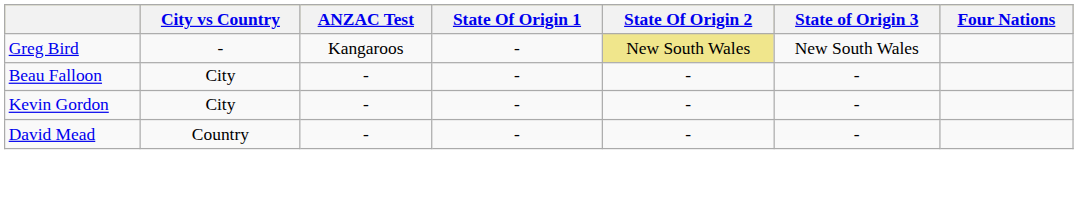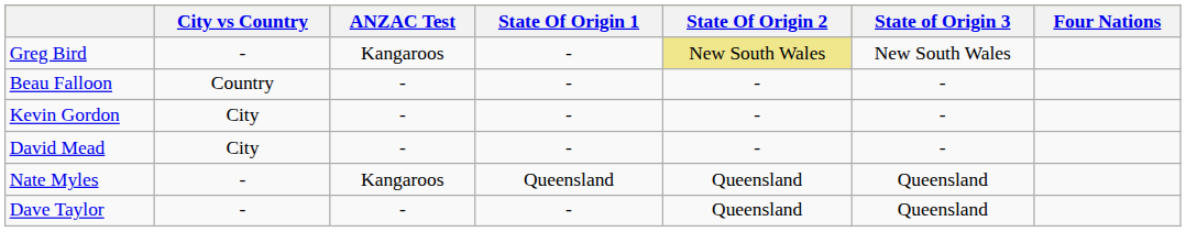Beau Falloon | City vs Country: City -> Country
David Mead | City vs Country: Country -> City
+ row: Nate Myles | - | Kangaroos | Queensland | Queensland | Queensland
+ row: Dave Taylor | - | - | - | Queensland | Queensland
